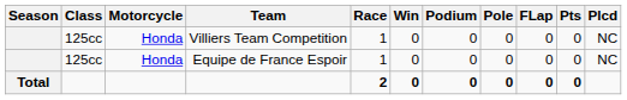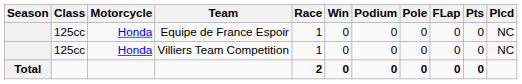rows swapped: Equipe de France Espoir <-> Villiers Team Competition
